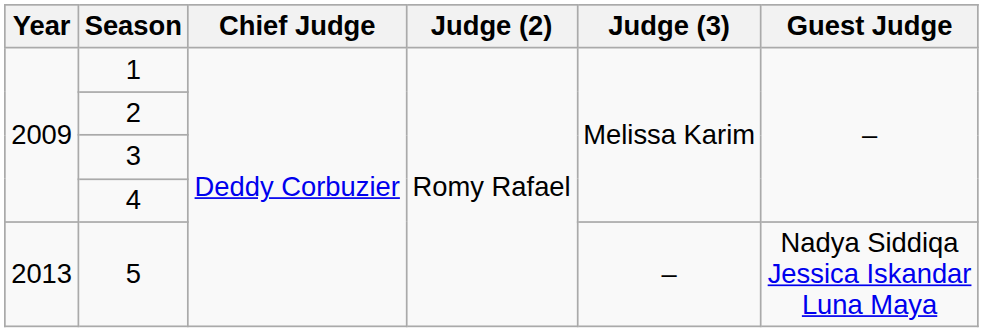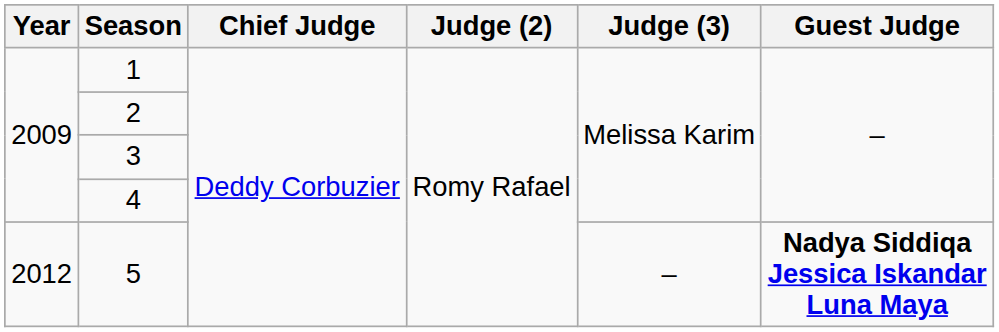5 | Year: 2013 -> 2012
5 | Guest Judge: normal -> bold
